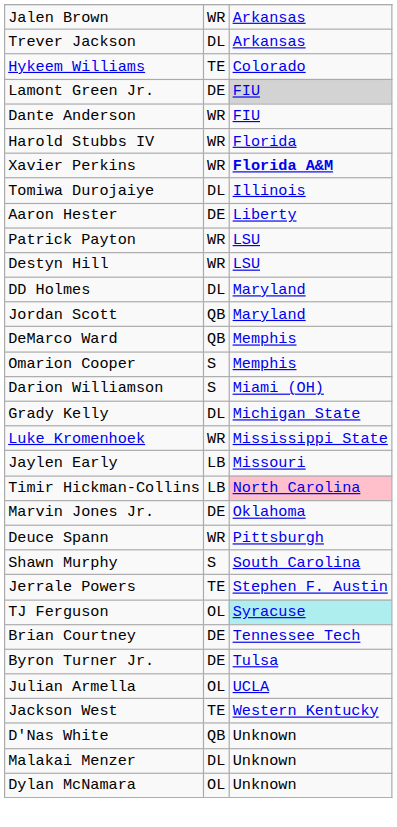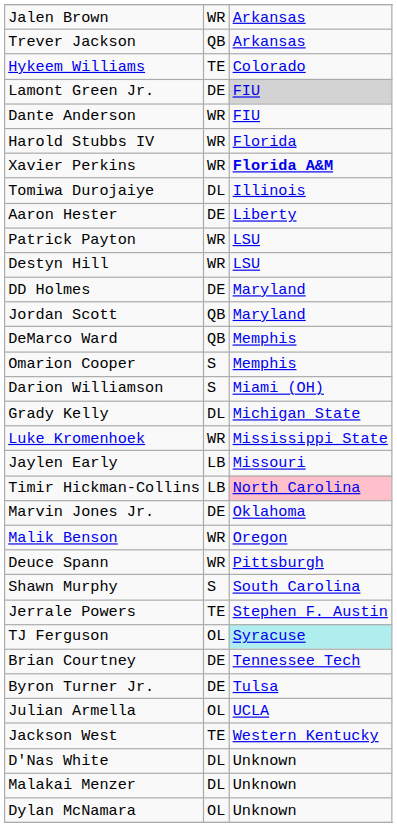Trever Jackson | column 2: DL -> QB
DD Holmes | column 2: DL -> DE
+ row: Malik Benson | WR | Oregon
D'Nas White | column 2: QB -> DL
